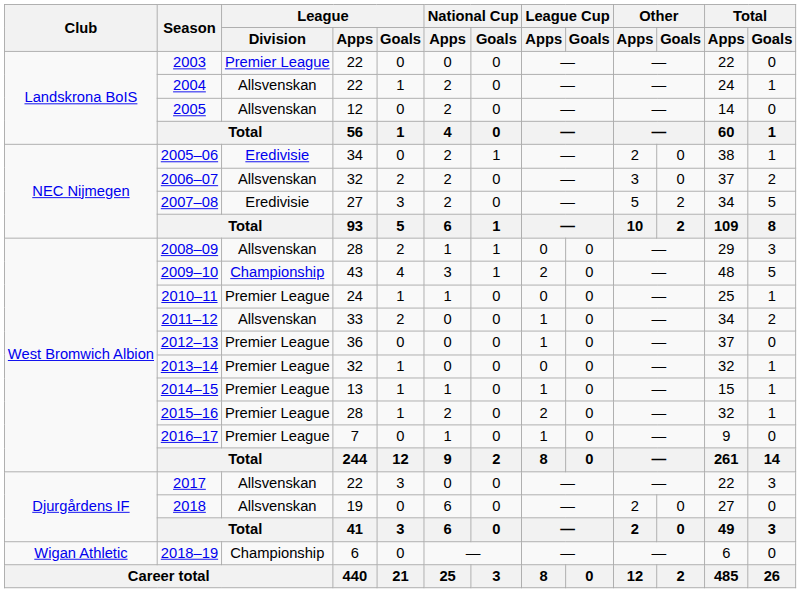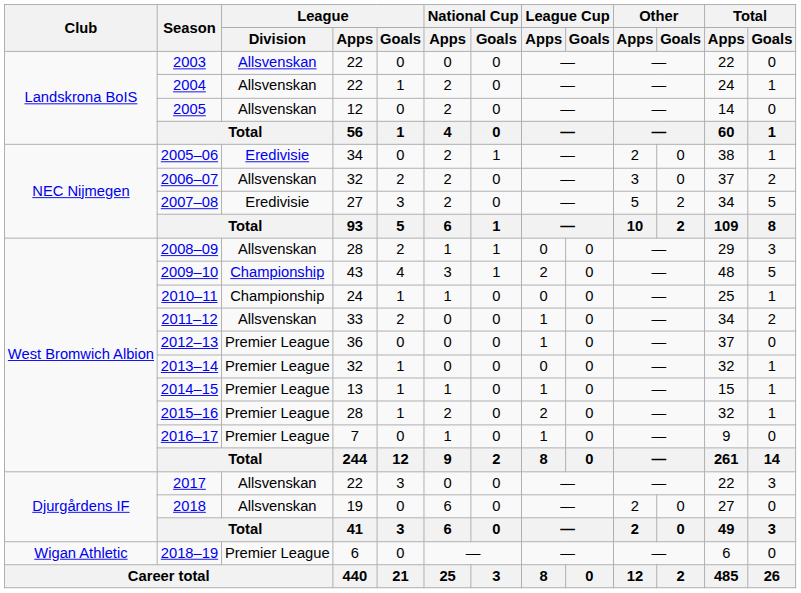2003 | League / Division: Premier League -> Allsvenskan
2010–11 | League / Division: Premier League -> Championship
2018–19 | League / Division: Championship -> Premier League
